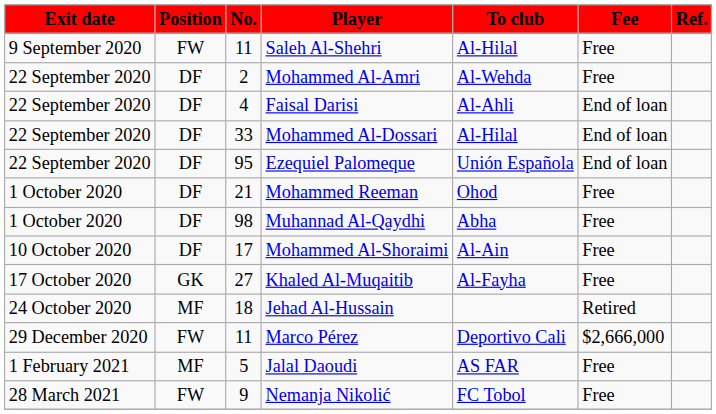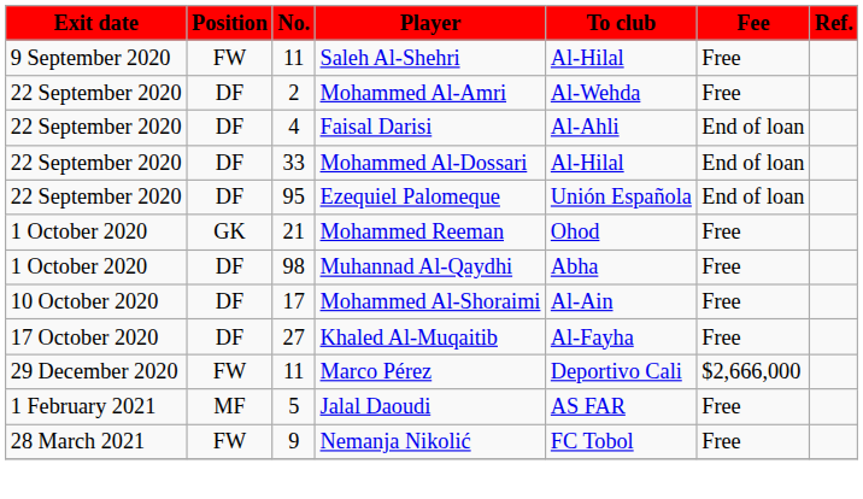Mohammed Reeman | Position: DF -> GK
Khaled Al-Muqaitib | Position: GK -> DF
- row: 24 October 2020 | MF | 18 | Jehad Al-Hussain | Retired
